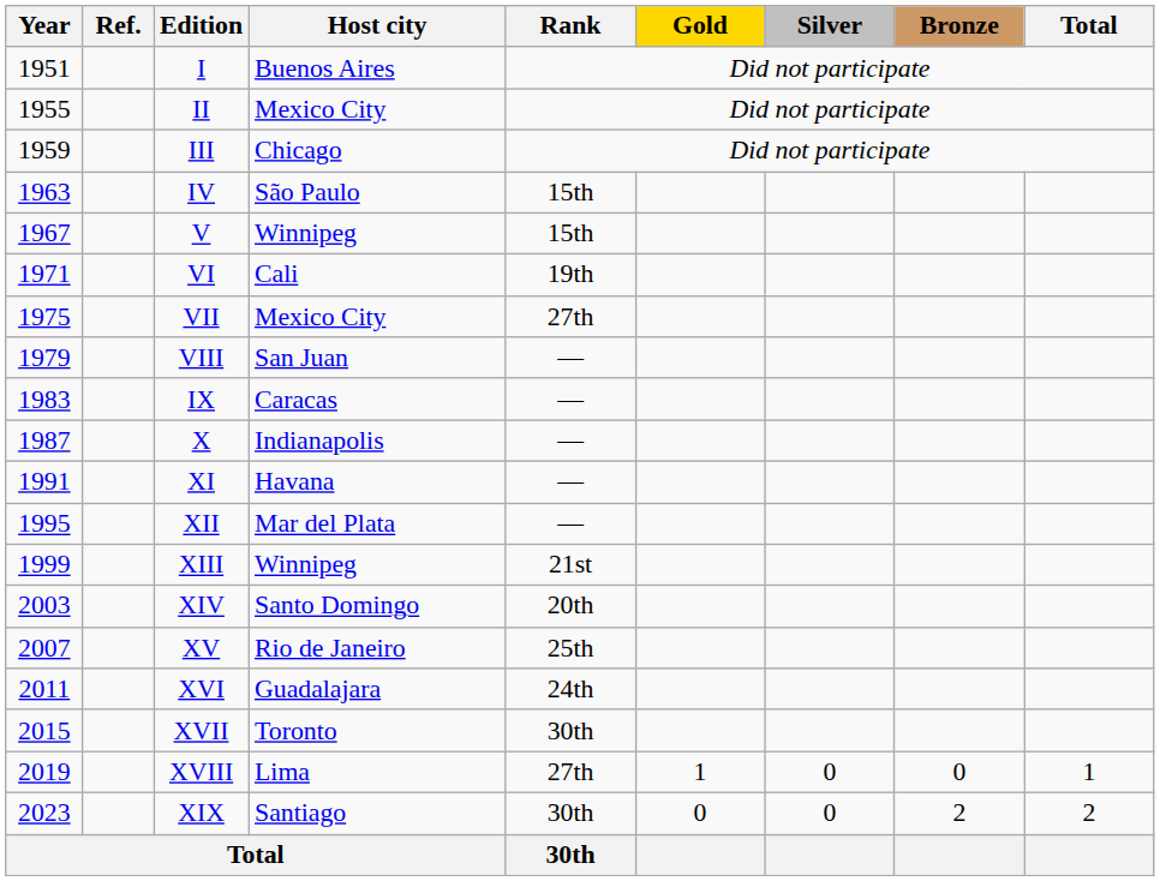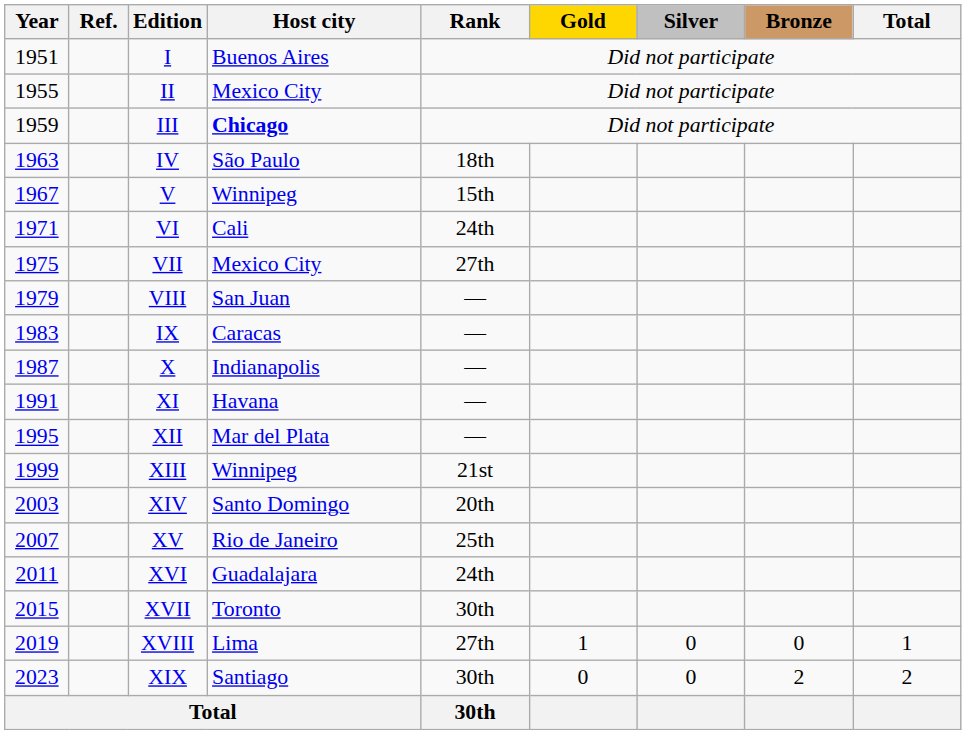III | Host city: normal -> bold
IV | Rank: 15th -> 18th
VI | Rank: 19th -> 24th
